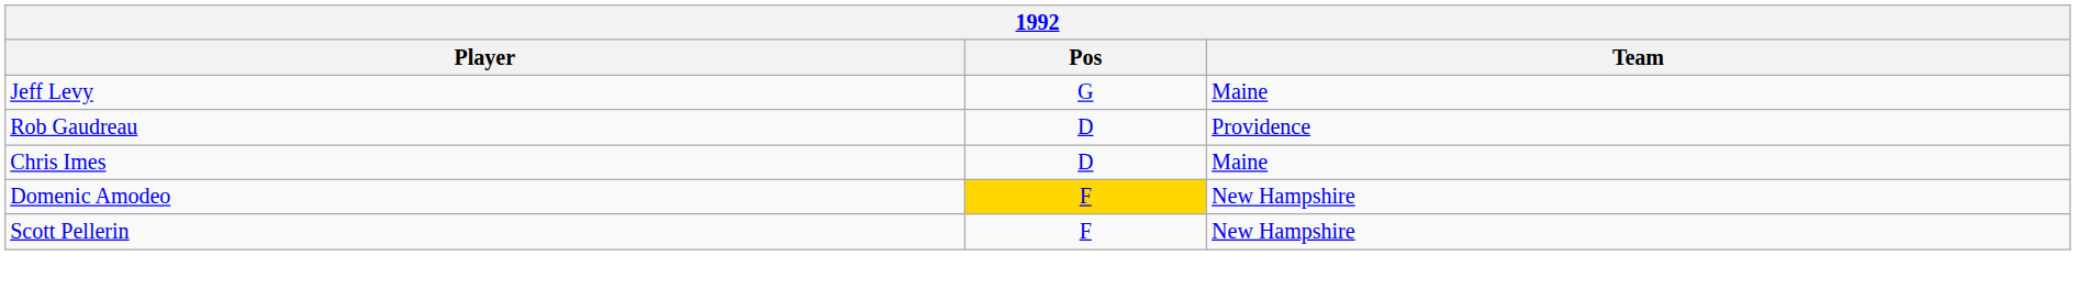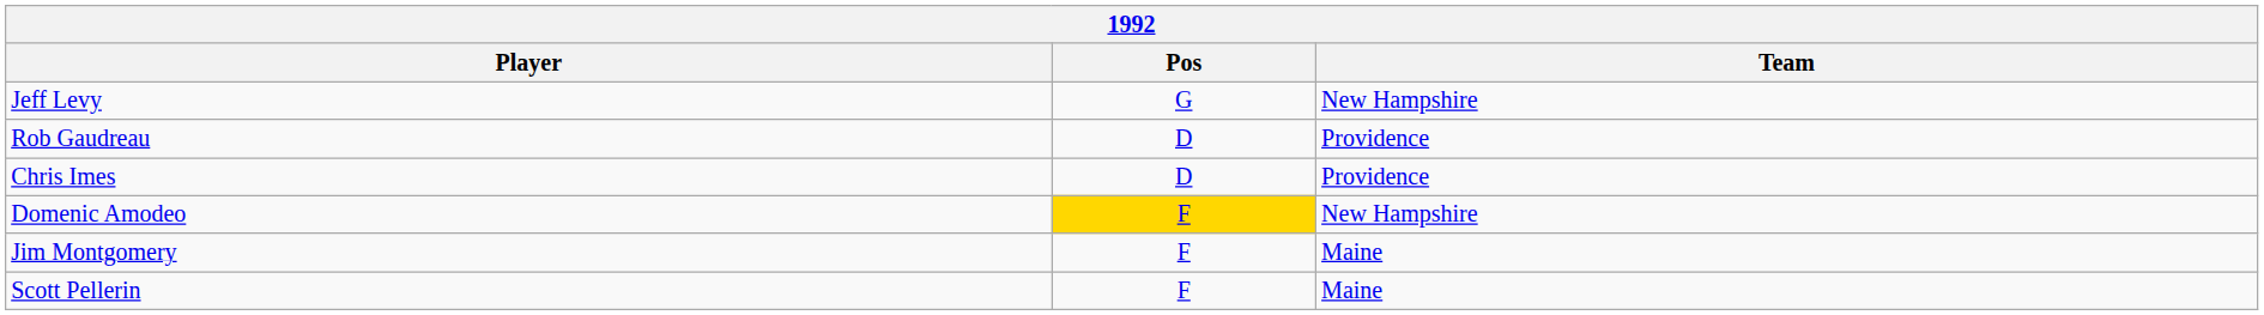Jeff Levy | Team: Maine -> New Hampshire
Chris Imes | Team: Maine -> Providence
+ row: Jim Montgomery | F | Maine
Scott Pellerin | Team: New Hampshire -> Maine
